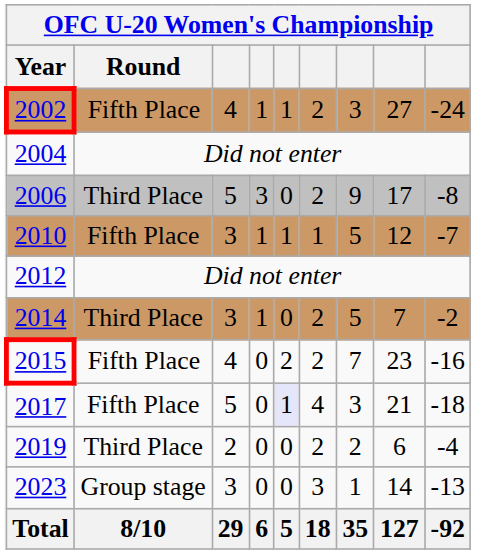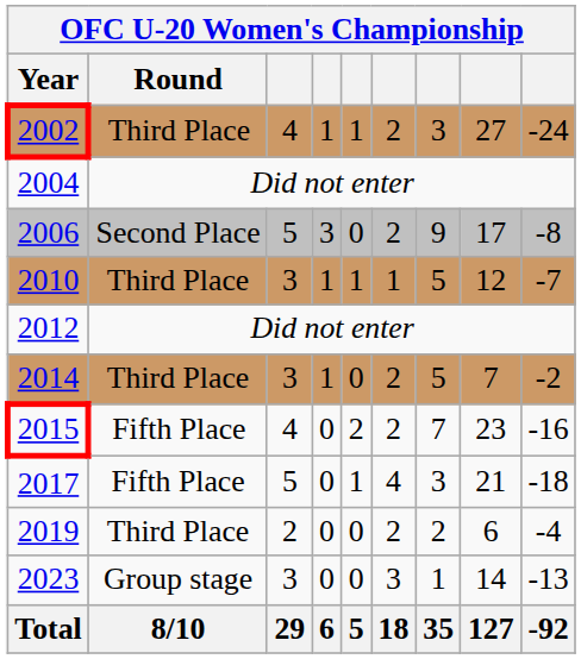2002 | Round: Fifth Place -> Third Place
2006 | Round: Third Place -> Second Place
2010 | Round: Fifth Place -> Third Place
2017 | column 5: lavender background -> no background
